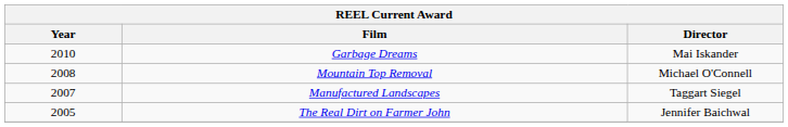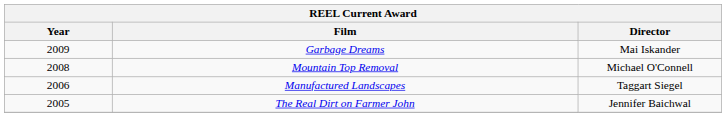Garbage Dreams | Year: 2010 -> 2009
Manufactured Landscapes | Year: 2007 -> 2006
